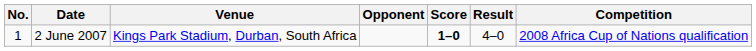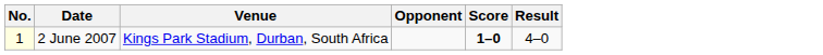- column: Competition | 2008 Africa Cup of Nations qualification
2 June 2007 | No.: no background -> lightyellow background
